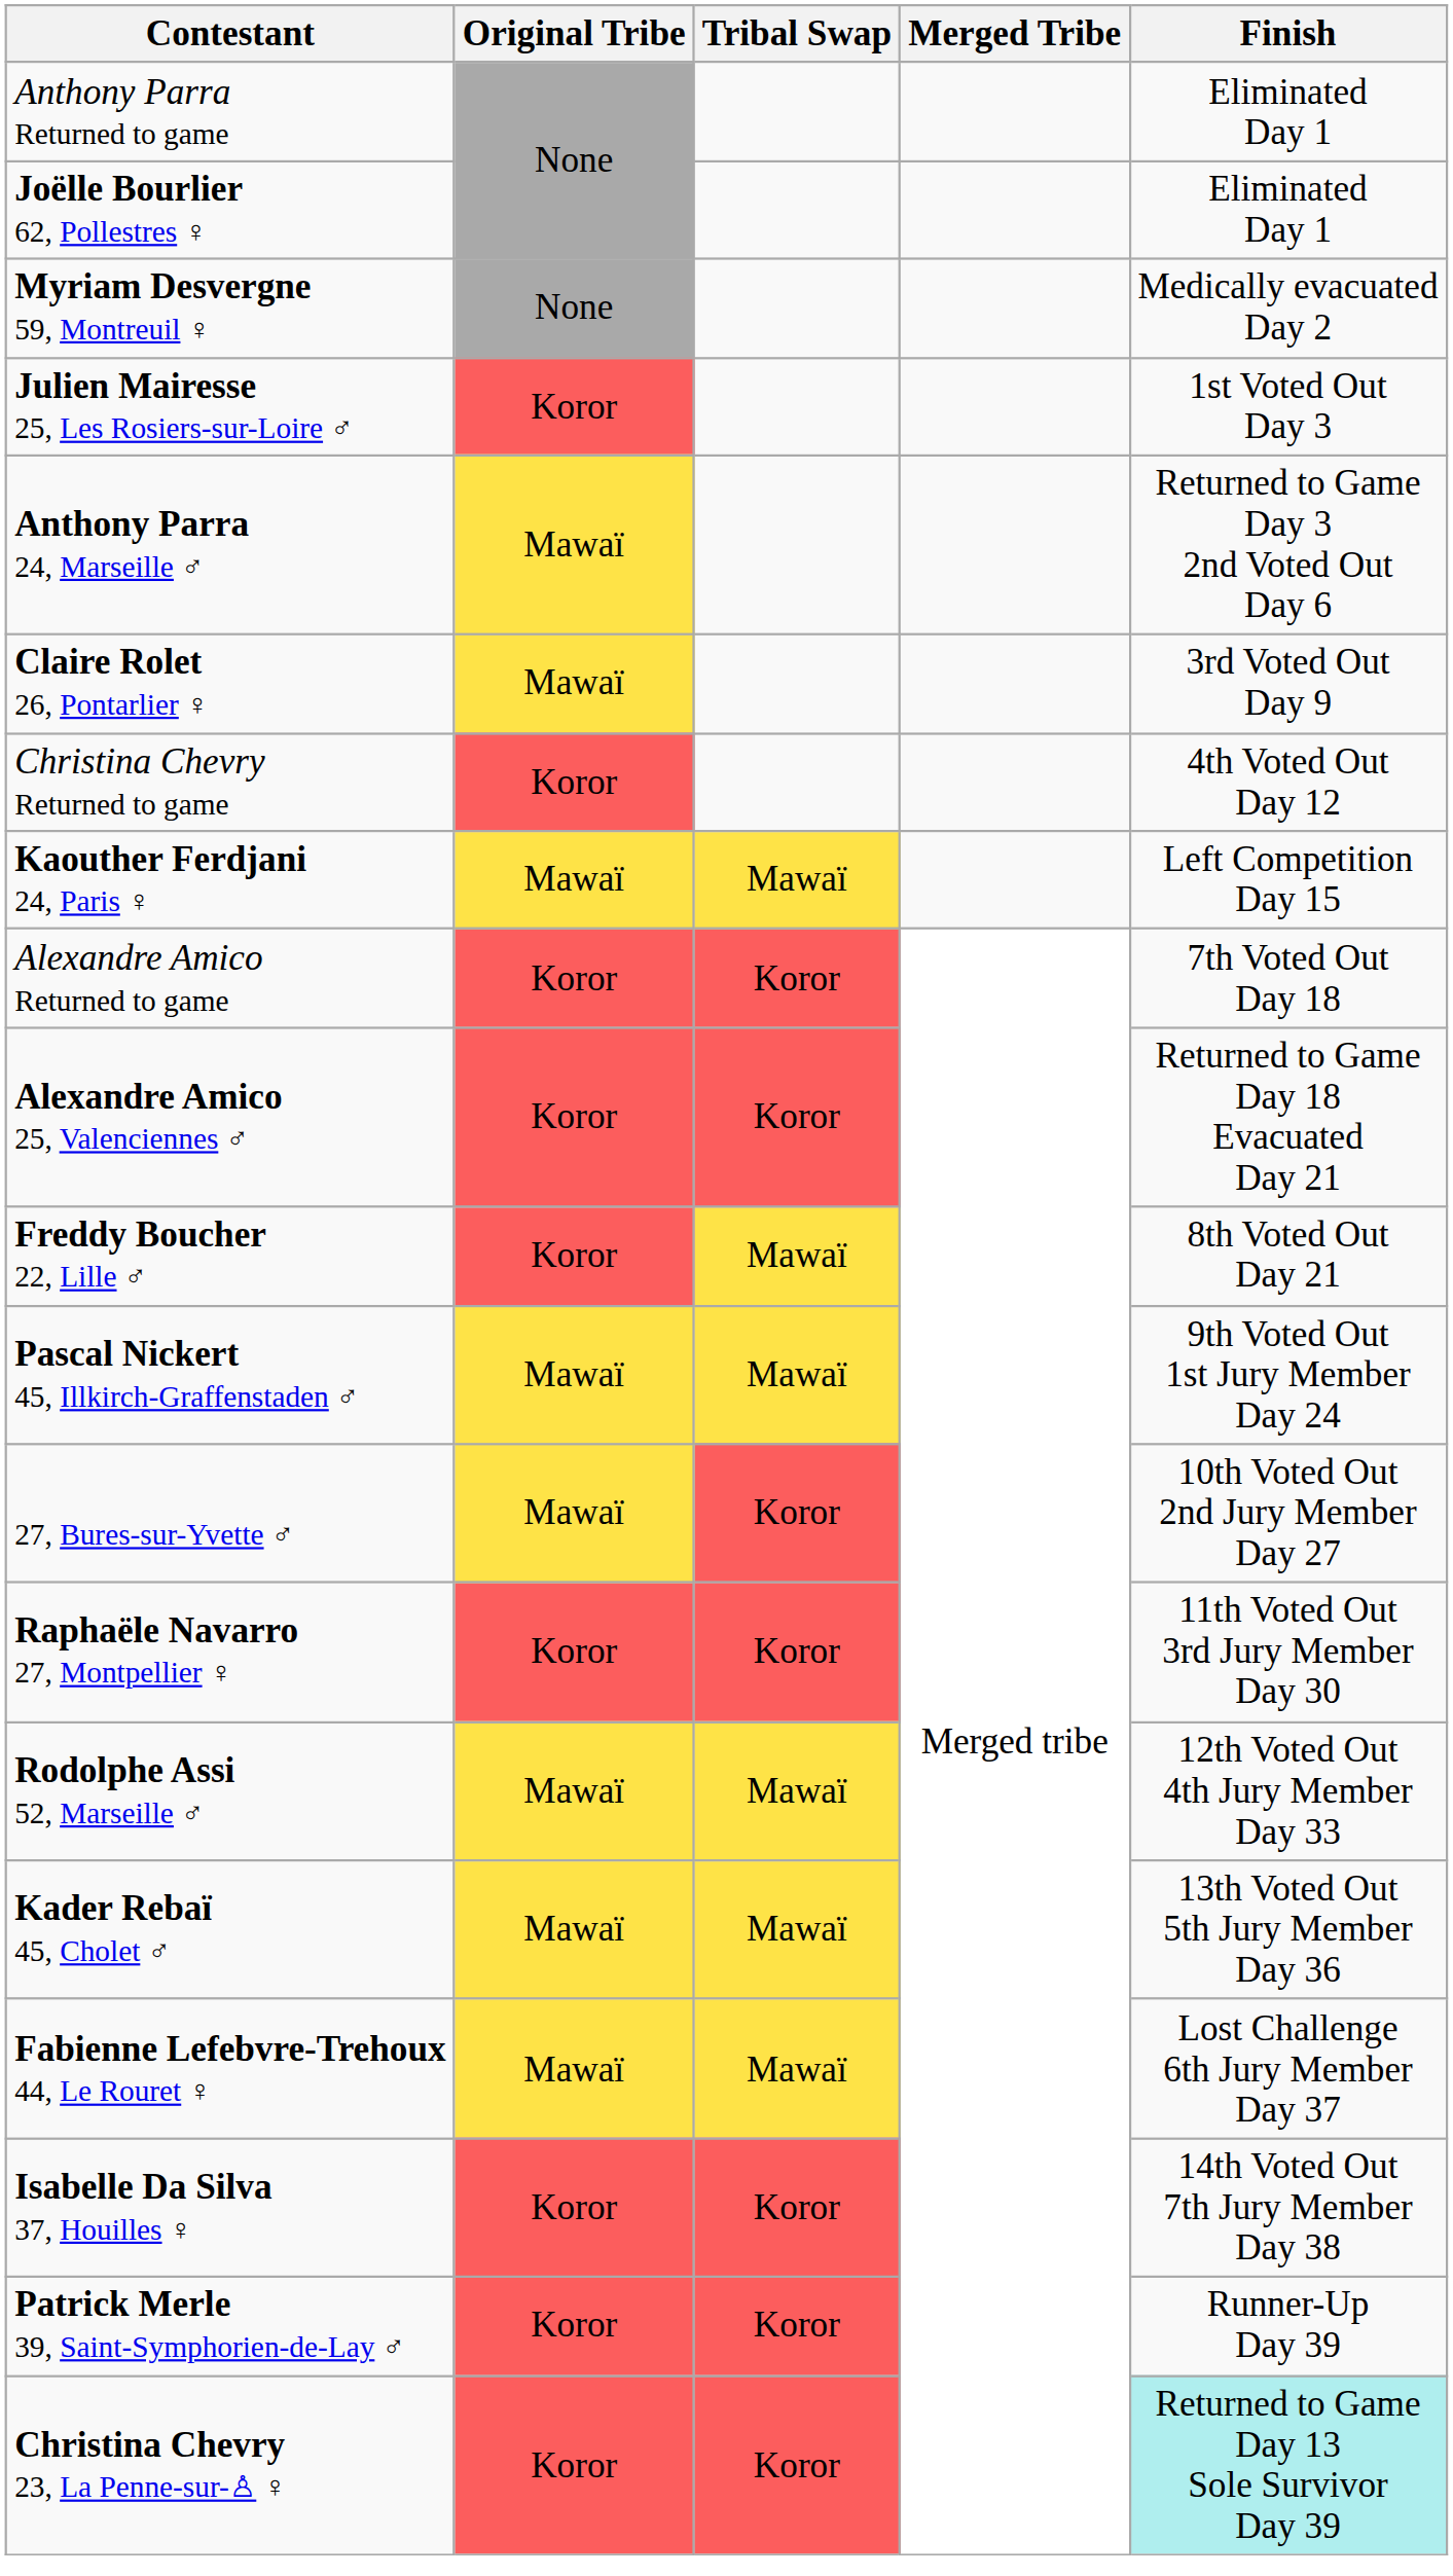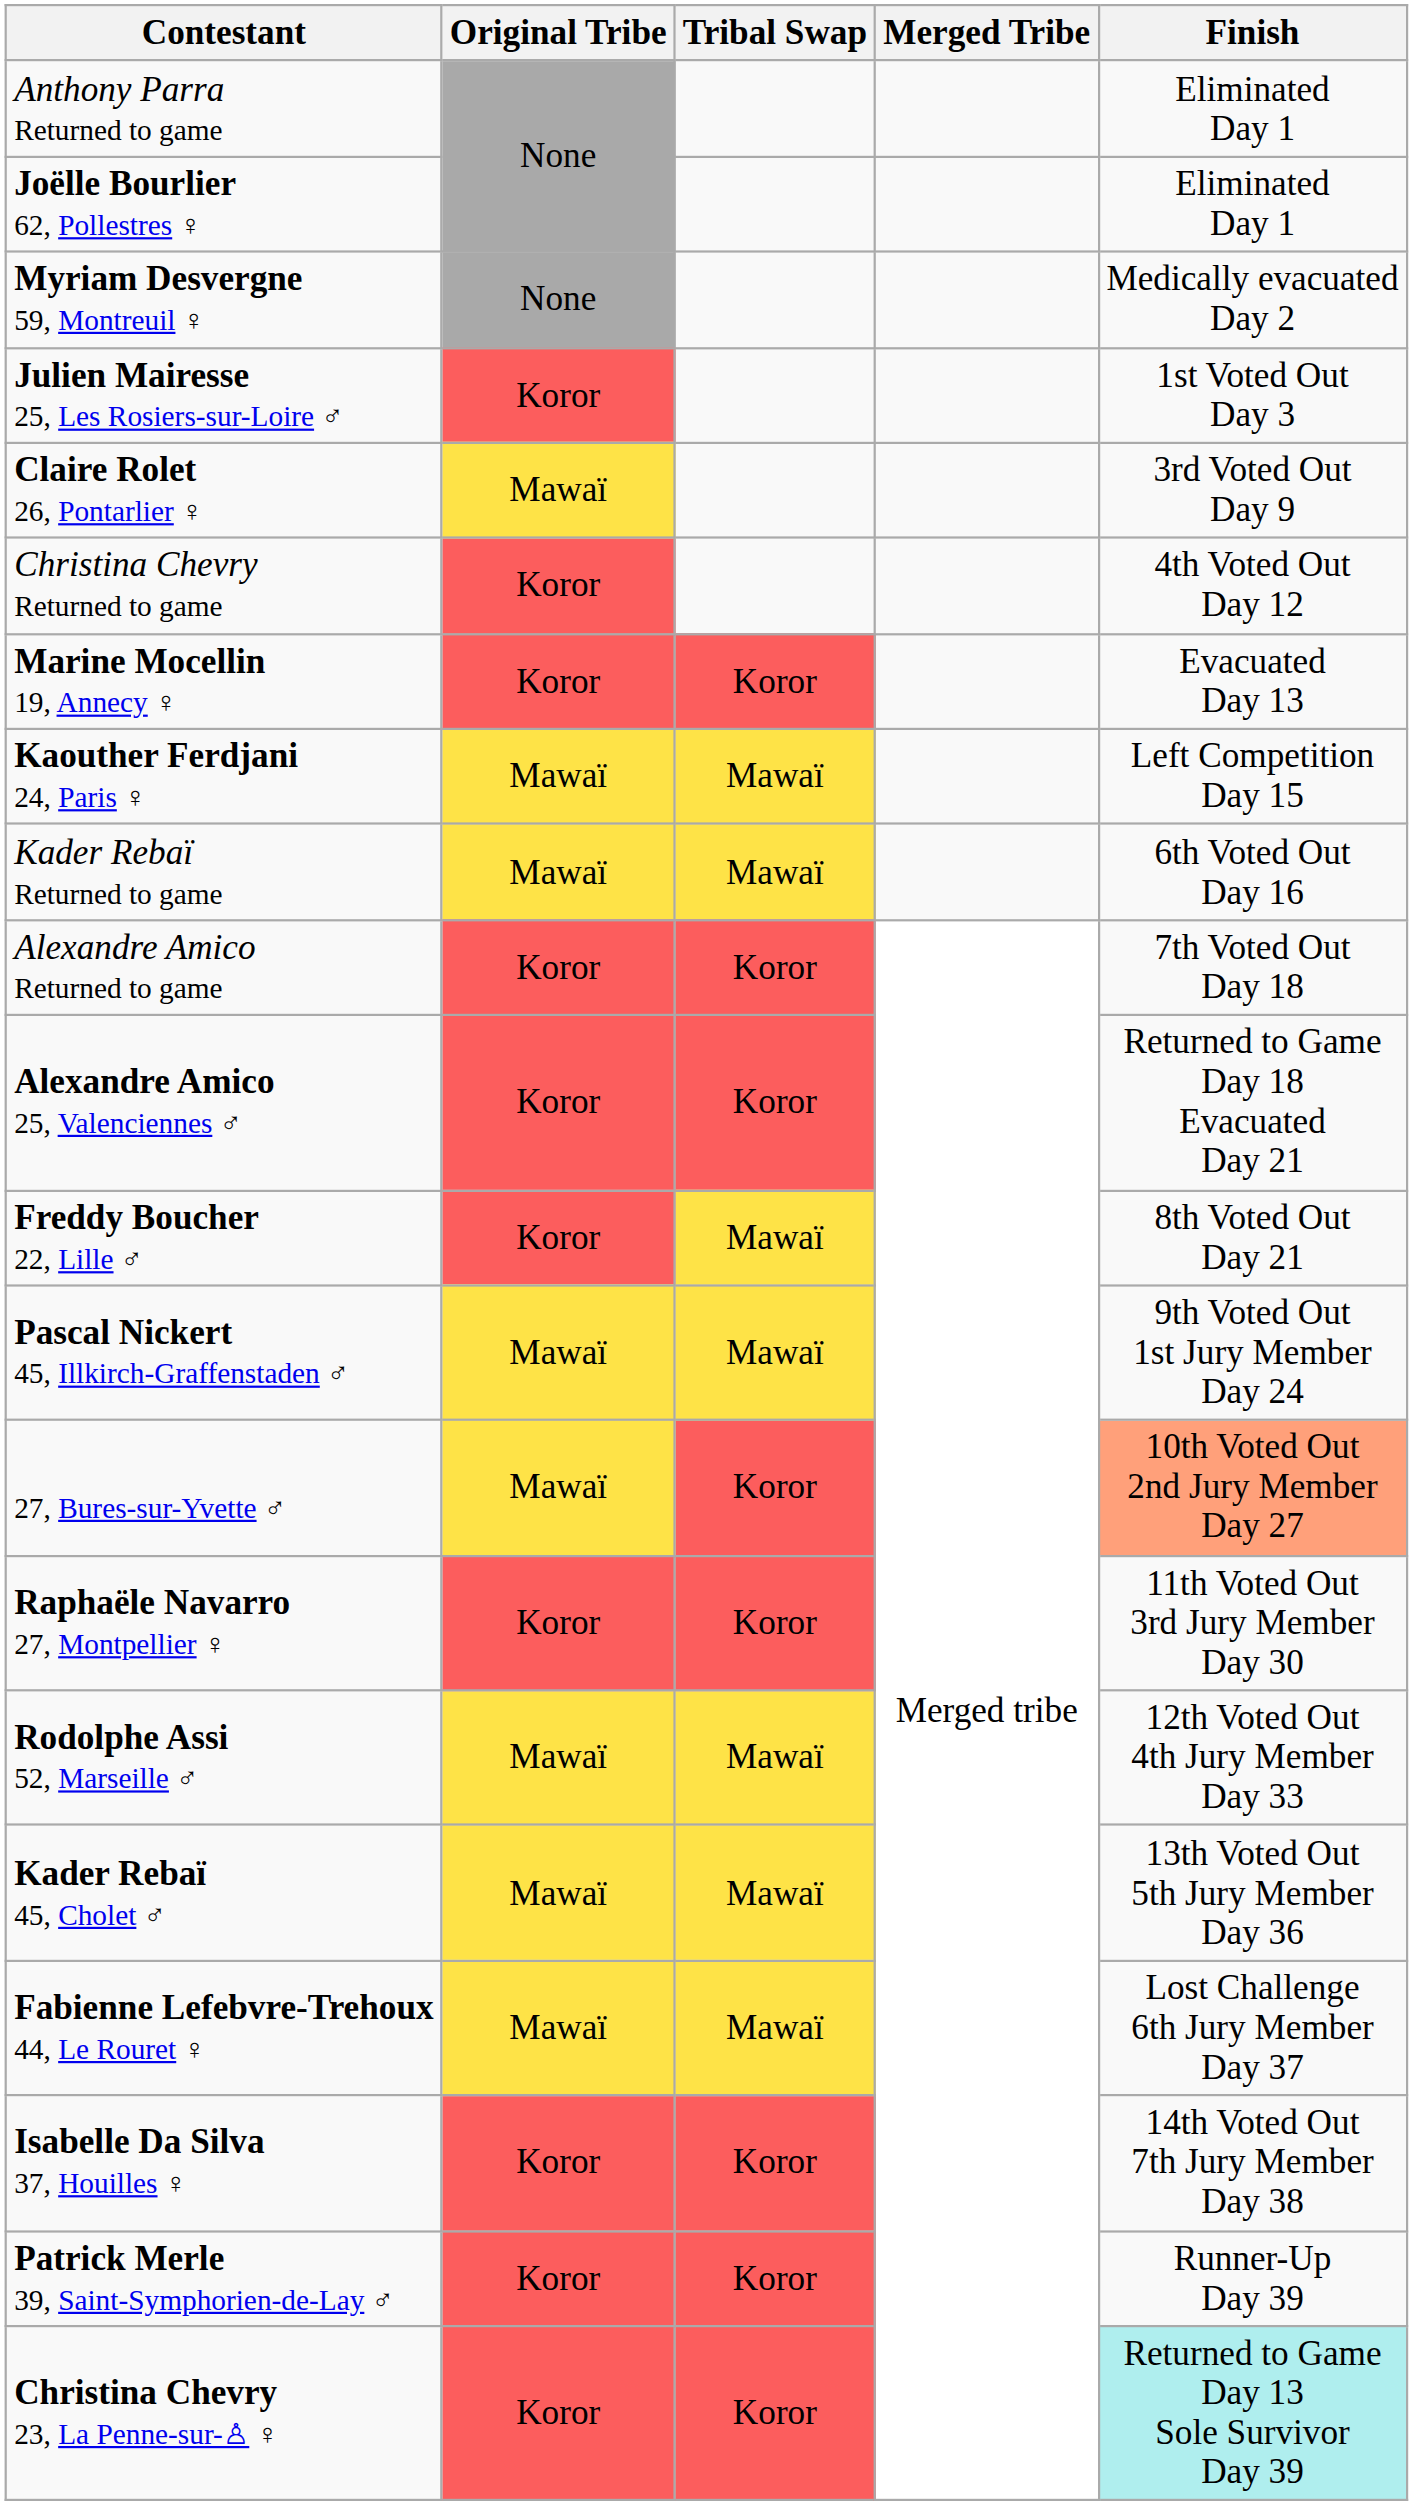- row: Anthony Parra 24, Marseille ♂ | Mawaï | Returned to Game Day 3 2nd Voted Out Day 6
+ row: Marine Mocellin 19, Annecy ♀ | Koror | Koror | Evacuated Day 13
+ row: Kader Rebaï Returned to game | Mawaï | Mawaï | 6th Voted Out Day 16
27, Bures-sur-Yvette ♂ | Finish: no background -> lightsalmon background
